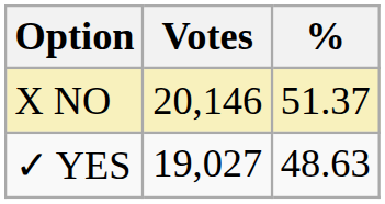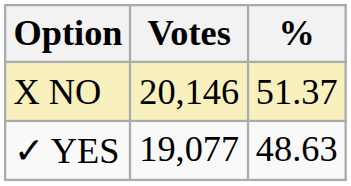✓ YES | Votes: 19,027 -> 19,077
